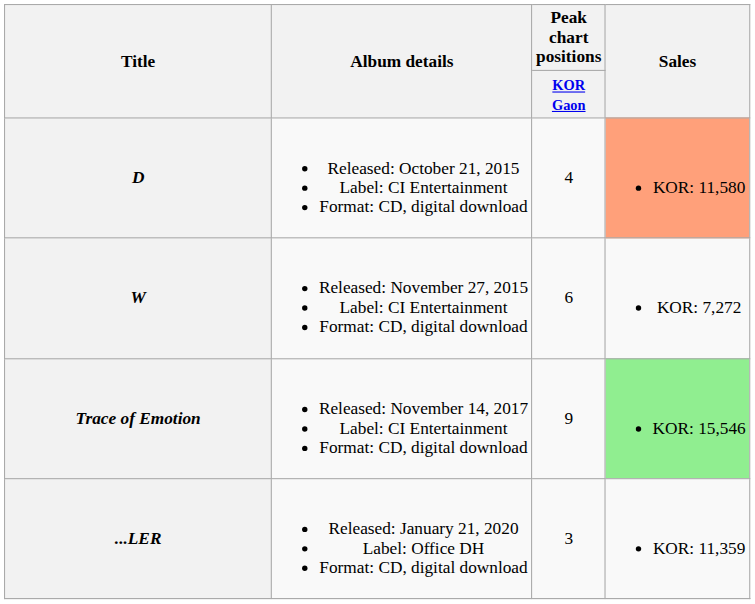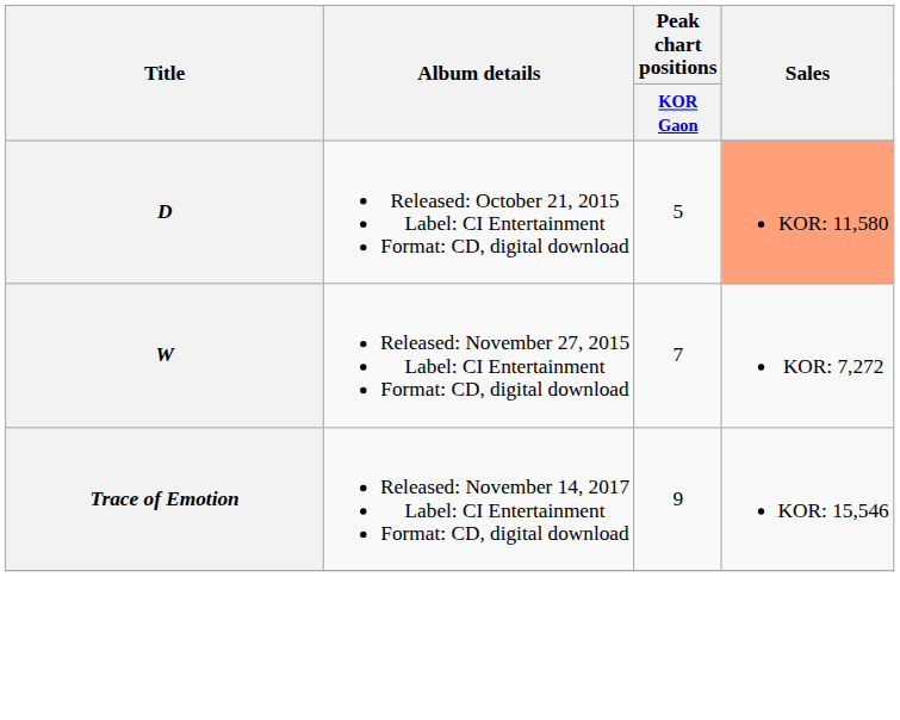D | Peak chart positions / KOR Gaon: 4 -> 5
W | Peak chart positions / KOR Gaon: 6 -> 7
Trace of Emotion | Sales: lightgreen background -> no background
- row: ...LER | Released: January 21, 2020 Label: Office DH Format: CD, digital download | 3 | KOR: 11,359
